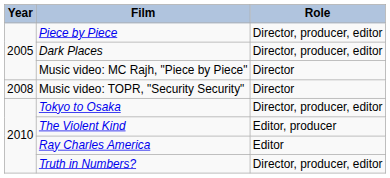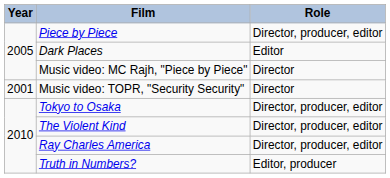Dark Places | Role: Director, producer, editor -> Editor
Music video: TOPR, "Security Security" | Year: 2008 -> 2001
The Violent Kind | Role: Editor, producer -> Director, producer, editor
Ray Charles America | Role: Editor -> Director, producer, editor
Truth in Numbers? | Role: Director, producer, editor -> Editor, producer
